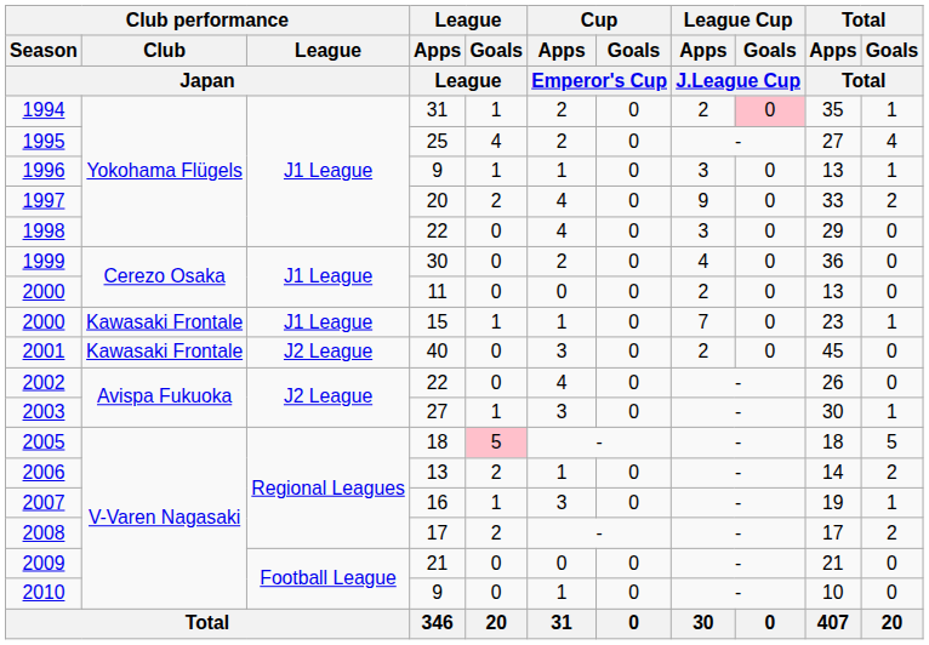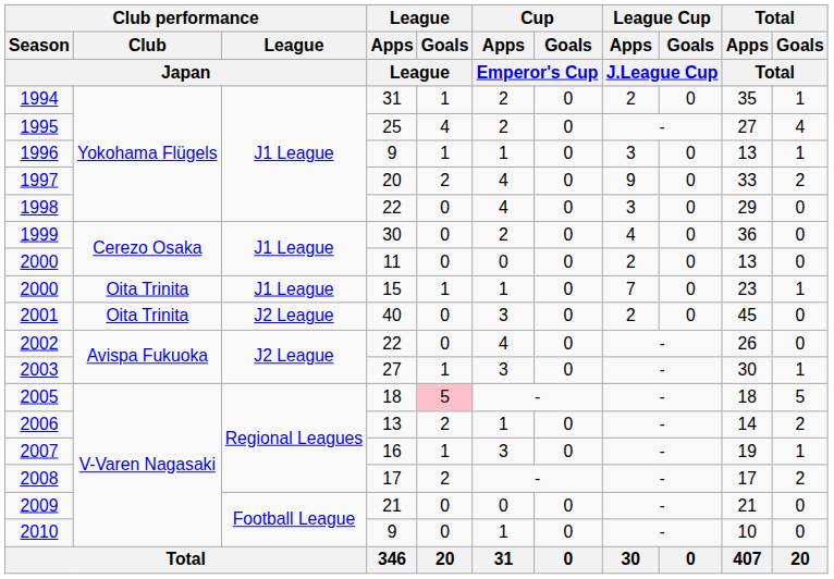1994 | League Cup / Goals / J.League Cup: pink background -> no background
2000 / 15 | Club performance / Club / Japan: Kawasaki Frontale -> Oita Trinita
2001 | Club performance / Club / Japan: Kawasaki Frontale -> Oita Trinita
